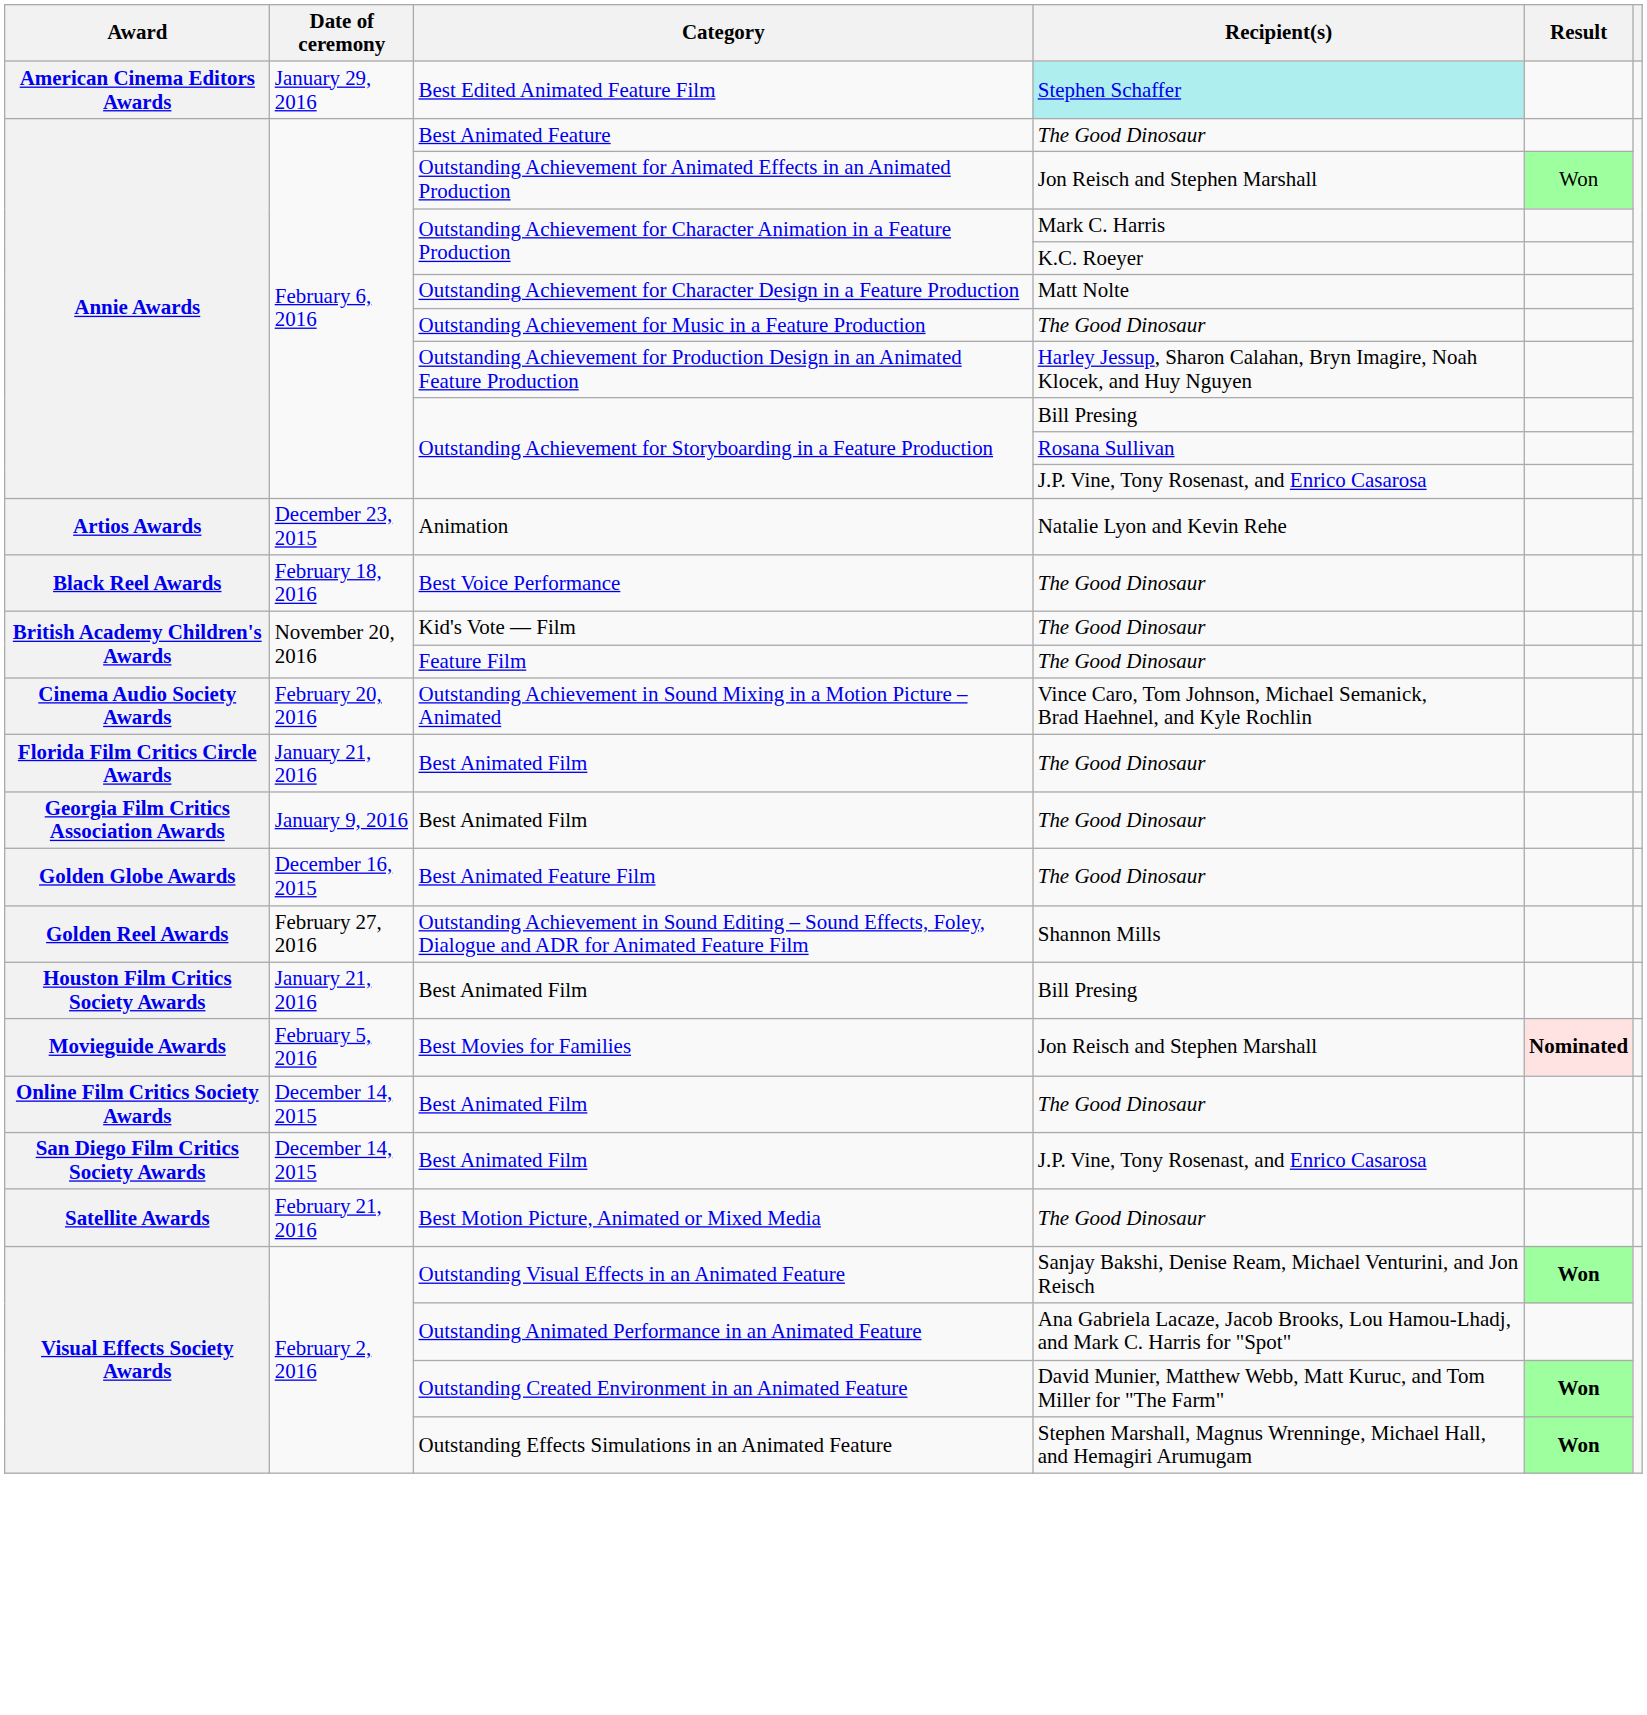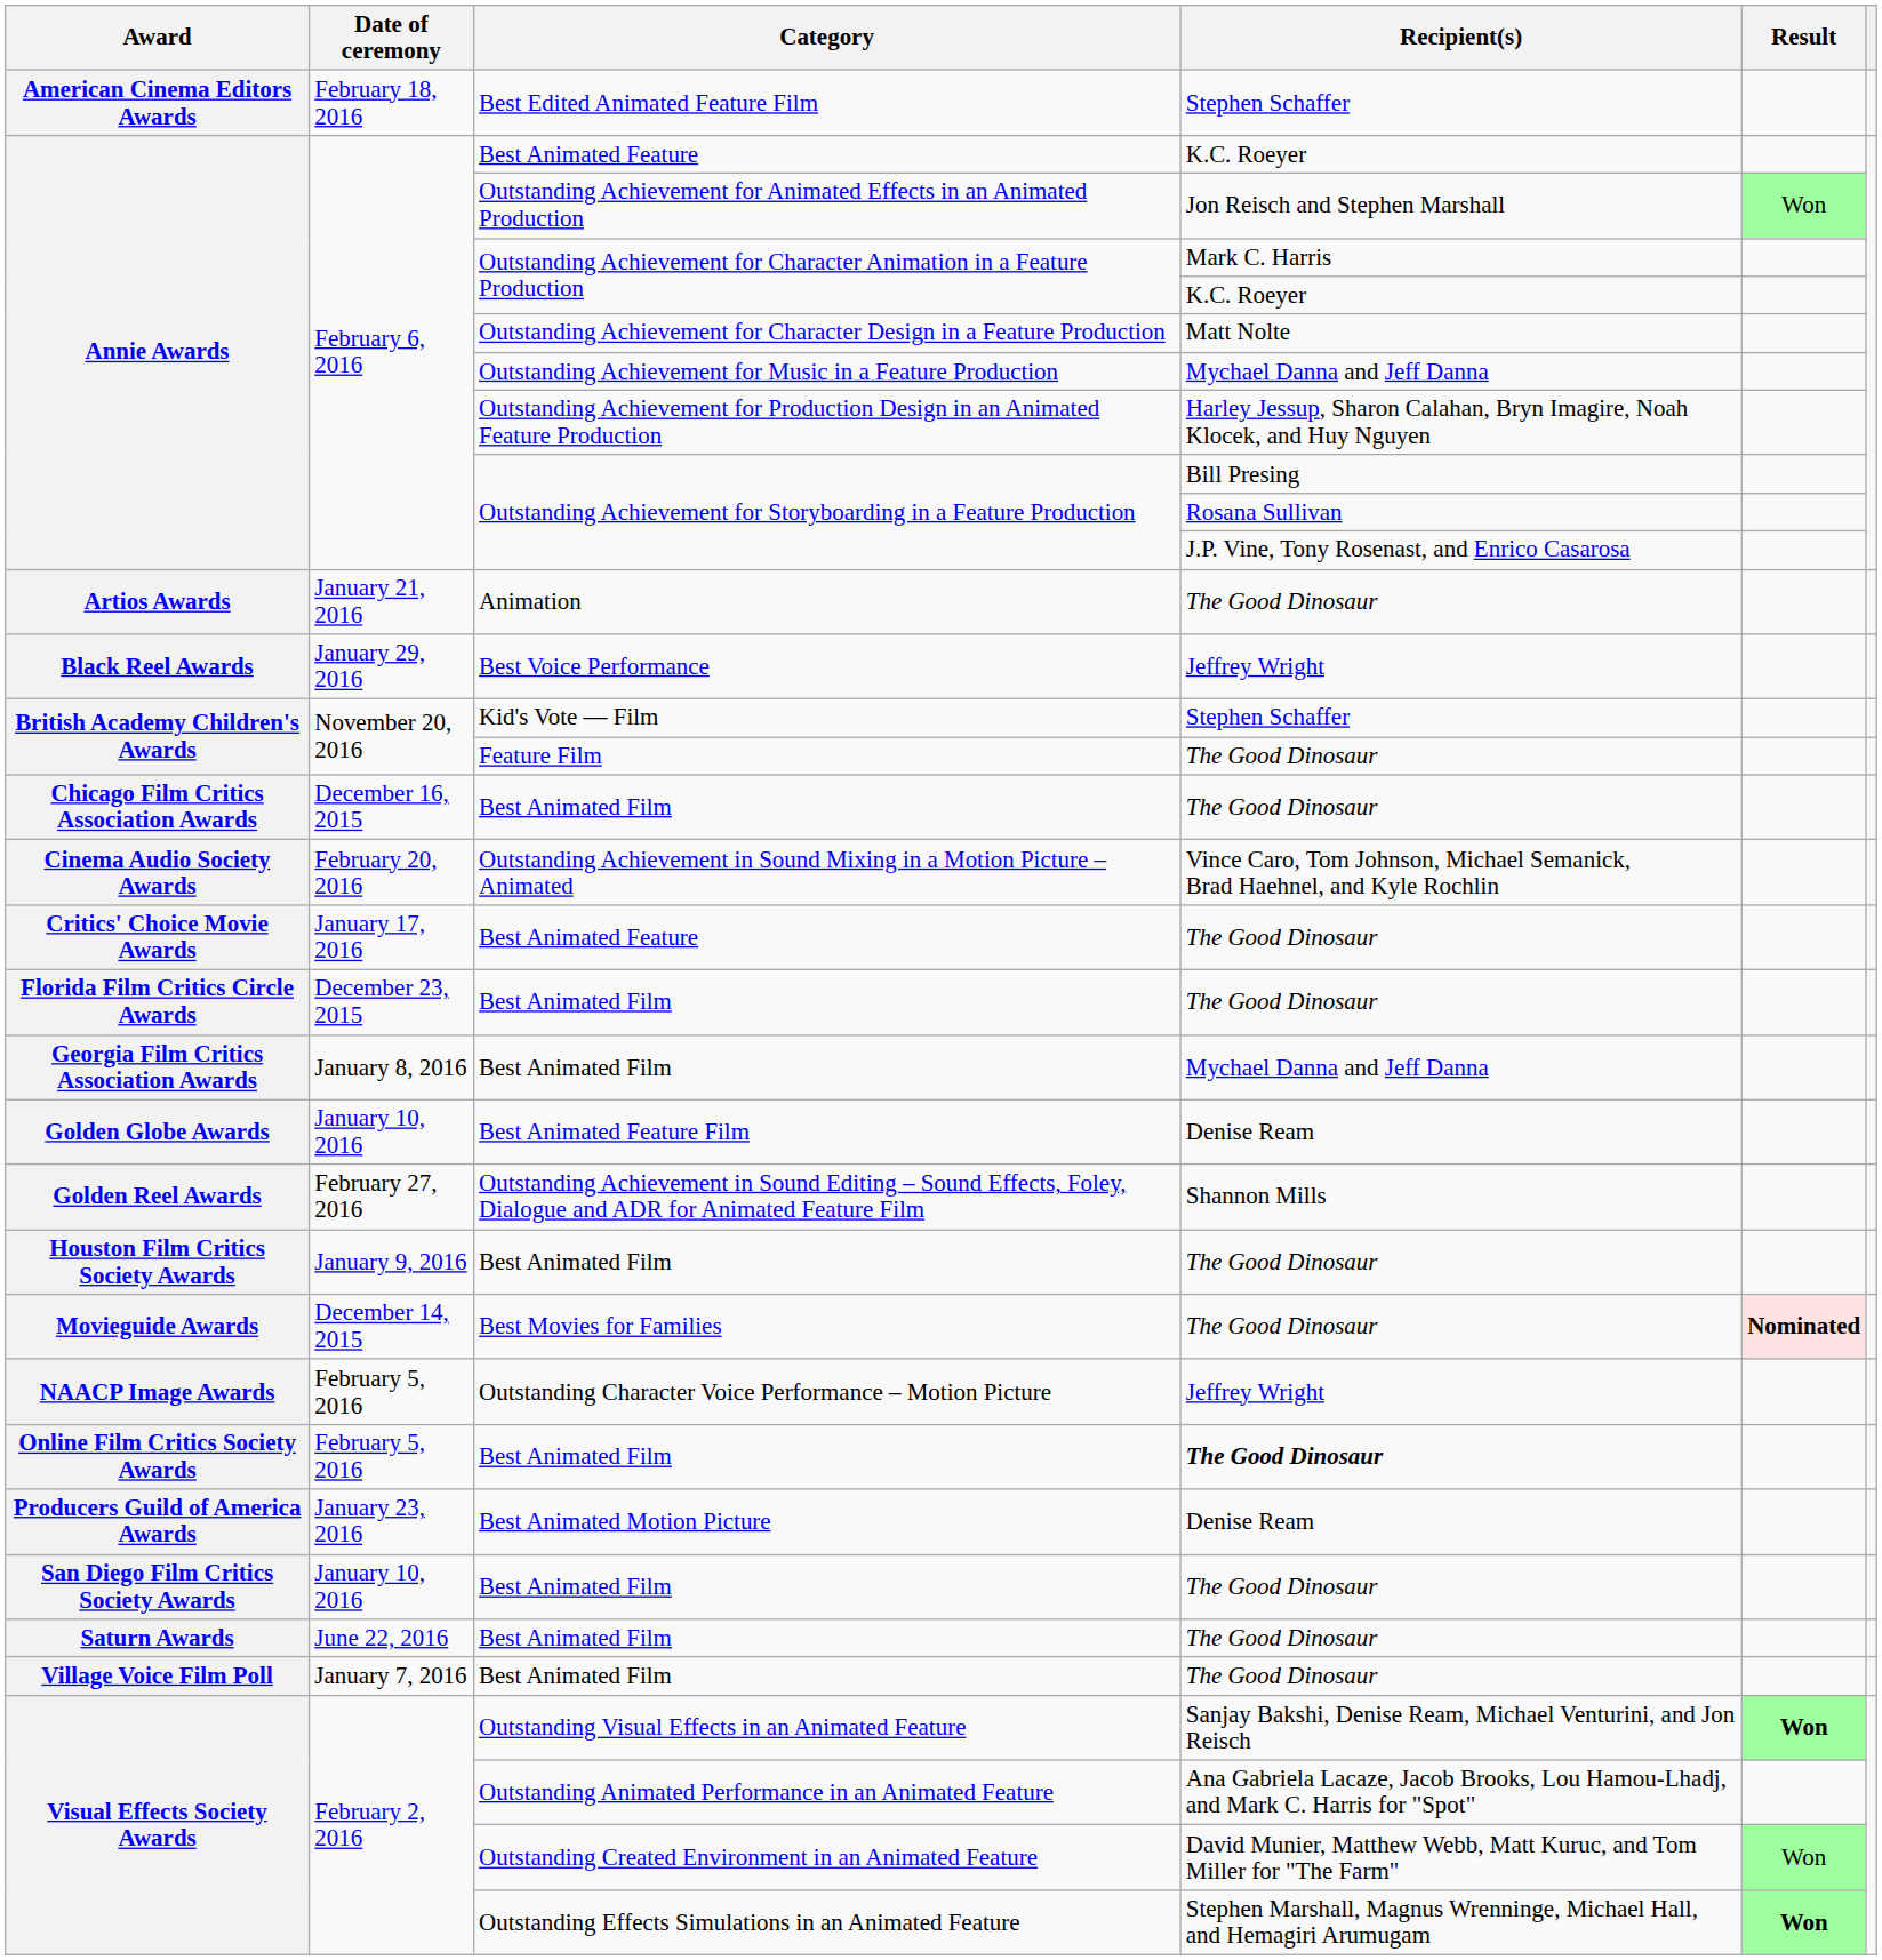Best Edited Animated Feature Film | Date of ceremony: January 29, 2016 -> February 18, 2016
Best Edited Animated Feature Film | Recipient(s): paleturquoise background -> no background
Annie Awards / Best Animated Feature | Recipient(s): The Good Dinosaur -> K.C. Roeyer
Outstanding Achievement for Music in a Feature Production | Recipient(s): The Good Dinosaur -> Mychael Danna and Jeff Danna
Animation | Date of ceremony: December 23, 2015 -> January 21, 2016
Animation | Recipient(s): Natalie Lyon and Kevin Rehe -> The Good Dinosaur
Best Voice Performance | Date of ceremony: February 18, 2016 -> January 29, 2016
Best Voice Performance | Recipient(s): The Good Dinosaur -> Jeffrey Wright
Kid's Vote — Film | Recipient(s): The Good Dinosaur -> Stephen Schaffer
+ row: Chicago Film Critics Association Awards | December 16, 2015 | Best Animated Film | The Good Dinosaur
+ row: Critics' Choice Movie Awards | January 17, 2016 | Best Animated Feature | The Good Dinosaur
Florida Film Critics Circle Awards / Best Animated Film | Date of ceremony: January 21, 2016 -> December 23, 2015
Georgia Film Critics Association Awards / Best Animated Film | Date of ceremony: January 9, 2016 -> January 8, 2016
Georgia Film Critics Association Awards / Best Animated Film | Recipient(s): The Good Dinosaur -> Mychael Danna and Jeff Danna
Best Animated Feature Film | Date of ceremony: December 16, 2015 -> January 10, 2016
Best Animated Feature Film | Recipient(s): The Good Dinosaur -> Denise Ream
Houston Film Critics Society Awards / Best Animated Film | Date of ceremony: January 21, 2016 -> January 9, 2016
Houston Film Critics Society Awards / Best Animated Film | Recipient(s): Bill Presing -> The Good Dinosaur
Best Movies for Families | Date of ceremony: February 5, 2016 -> December 14, 2015
Best Movies for Families | Recipient(s): Jon Reisch and Stephen Marshall -> The Good Dinosaur
+ row: NAACP Image Awards | February 5, 2016 | Outstanding Character Voice Performance – Motion Picture | Jeffrey Wright
Online Film Critics Society Awards / Best Animated Film | Date of ceremony: December 14, 2015 -> February 5, 2016
Online Film Critics Society Awards / Best Animated Film | Recipient(s): normal -> bold
+ row: Producers Guild of America Awards | January 23, 2016 | Best Animated Motion Picture | Denise Ream
San Diego Film Critics Society Awards / Best Animated Film | Date of ceremony: December 14, 2015 -> January 10, 2016
San Diego Film Critics Society Awards / Best Animated Film | Recipient(s): J.P. Vine, Tony Rosenast, and Enrico Casarosa -> The Good Dinosaur
- row: Satellite Awards | February 21, 2016 | Best Motion Picture, Animated or Mixed Media | The Good Dinosaur
+ row: Saturn Awards | June 22, 2016 | Best Animated Film | The Good Dinosaur
+ row: Village Voice Film Poll | January 7, 2016 | Best Animated Film | The Good Dinosaur
Outstanding Created Environment in an Animated Feature | Result: bold -> normal
